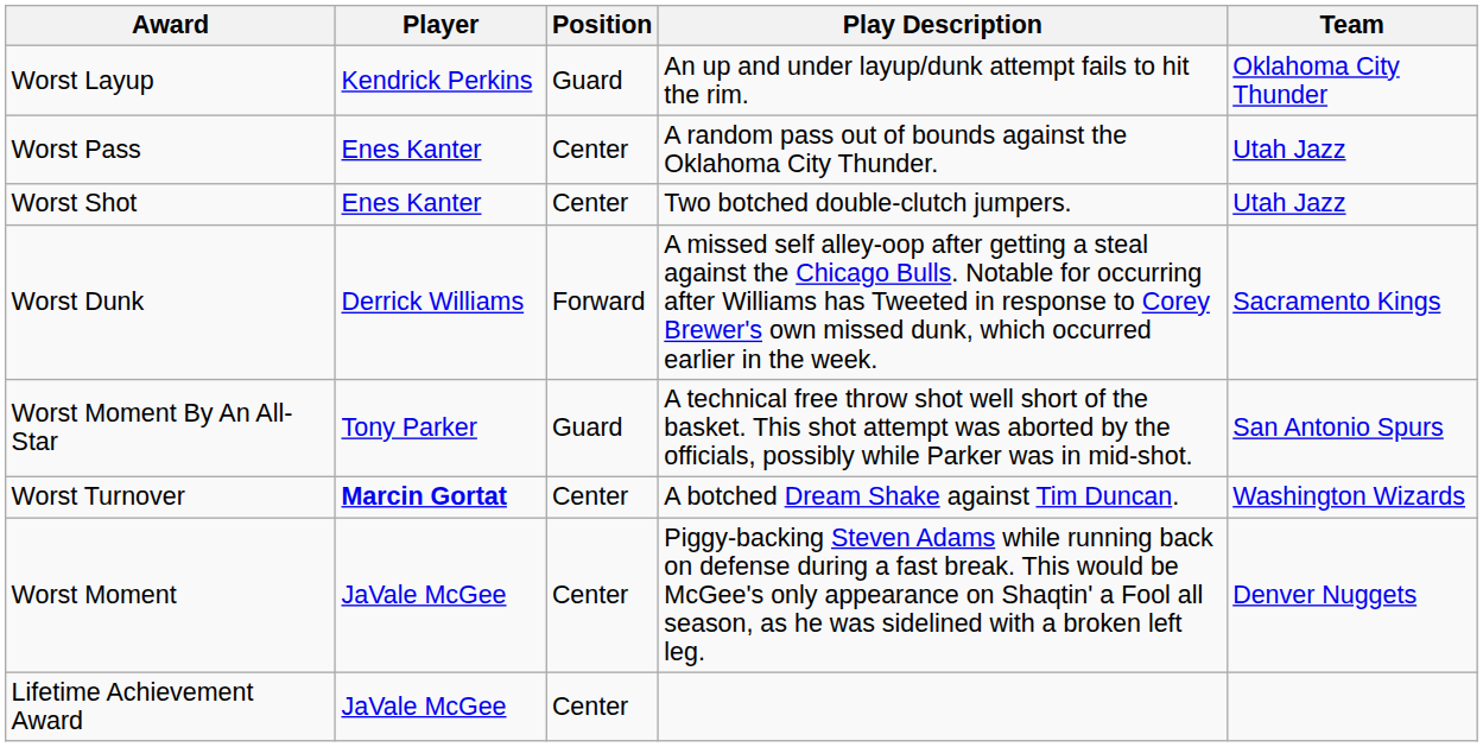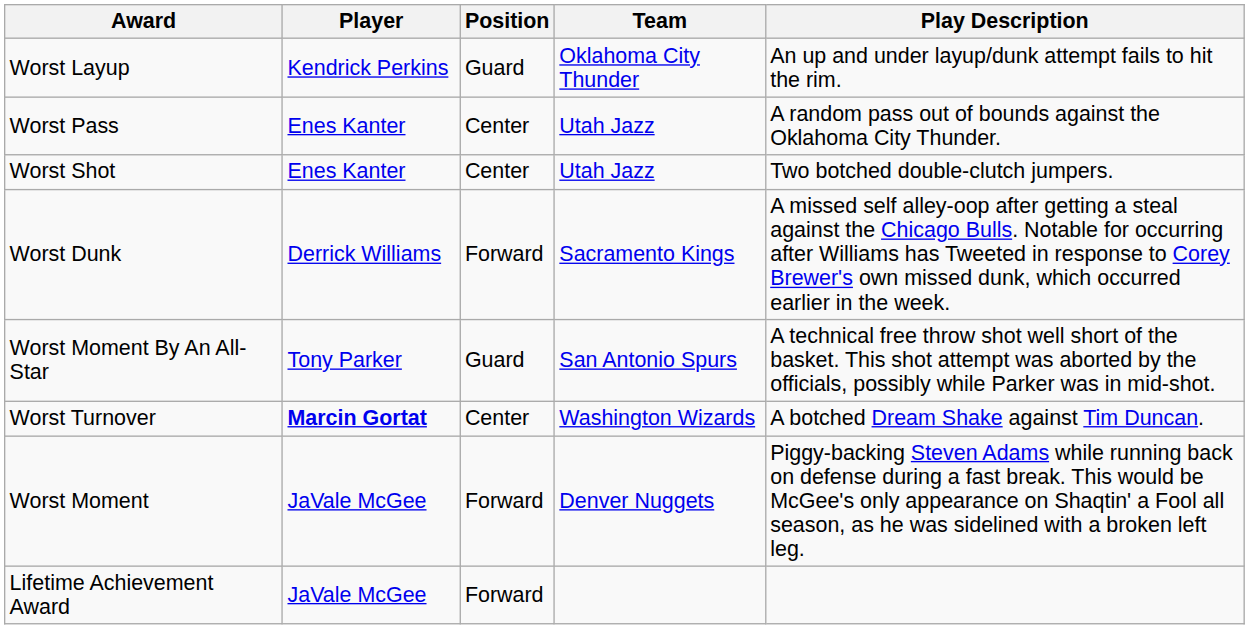columns swapped: Team <-> Play Description
Worst Moment | Position: Center -> Forward
Lifetime Achievement Award | Position: Center -> Forward
